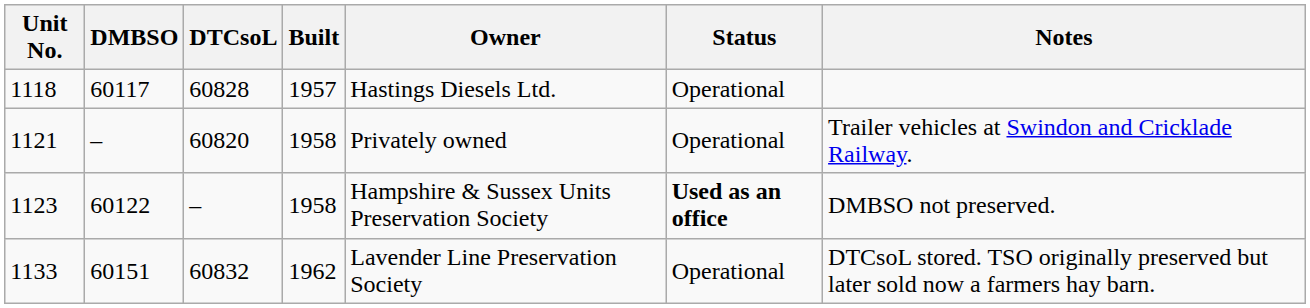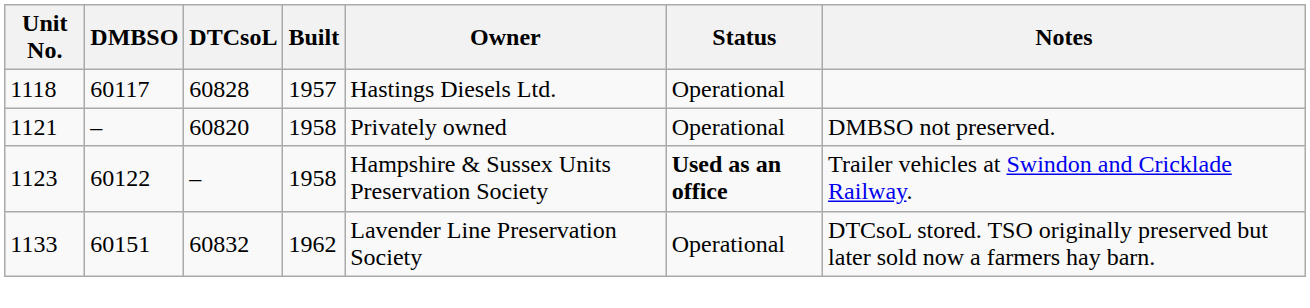1121 | Notes: Trailer vehicles at Swindon and Cricklade Railway. -> DMBSO not preserved.
1123 | Notes: DMBSO not preserved. -> Trailer vehicles at Swindon and Cricklade Railway.
